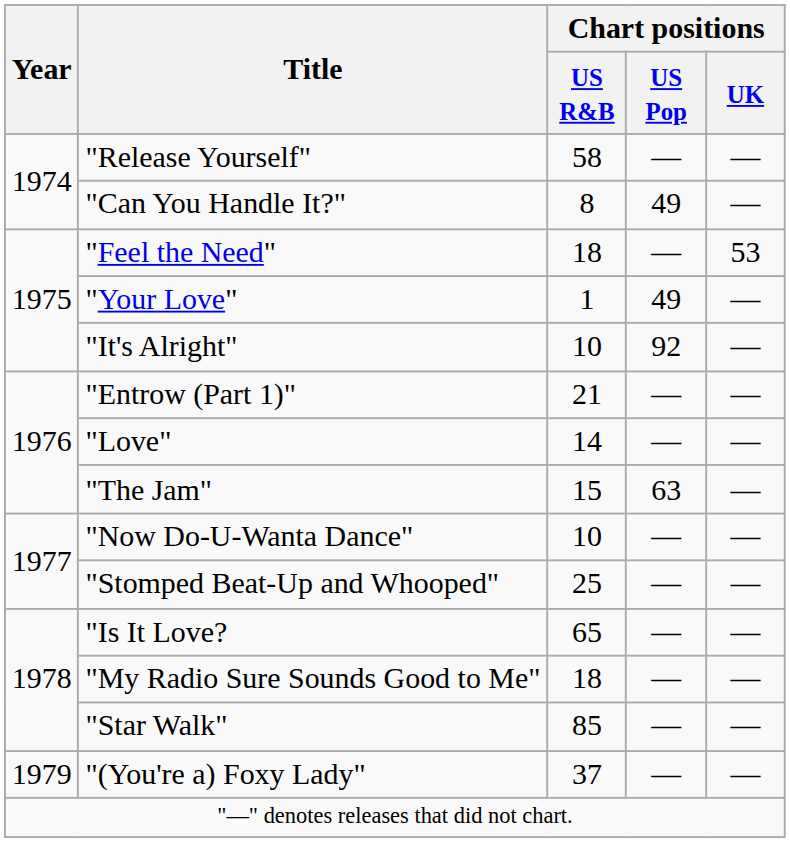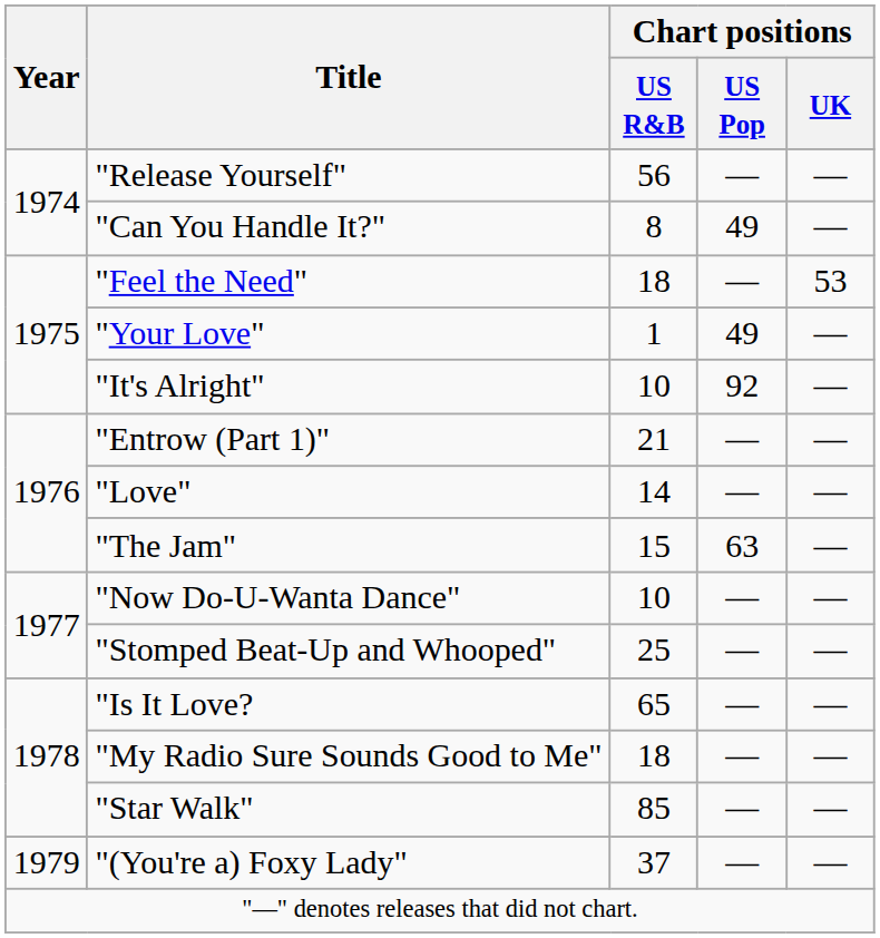"Release Yourself" | Chart positions / US R&B: 58 -> 56
